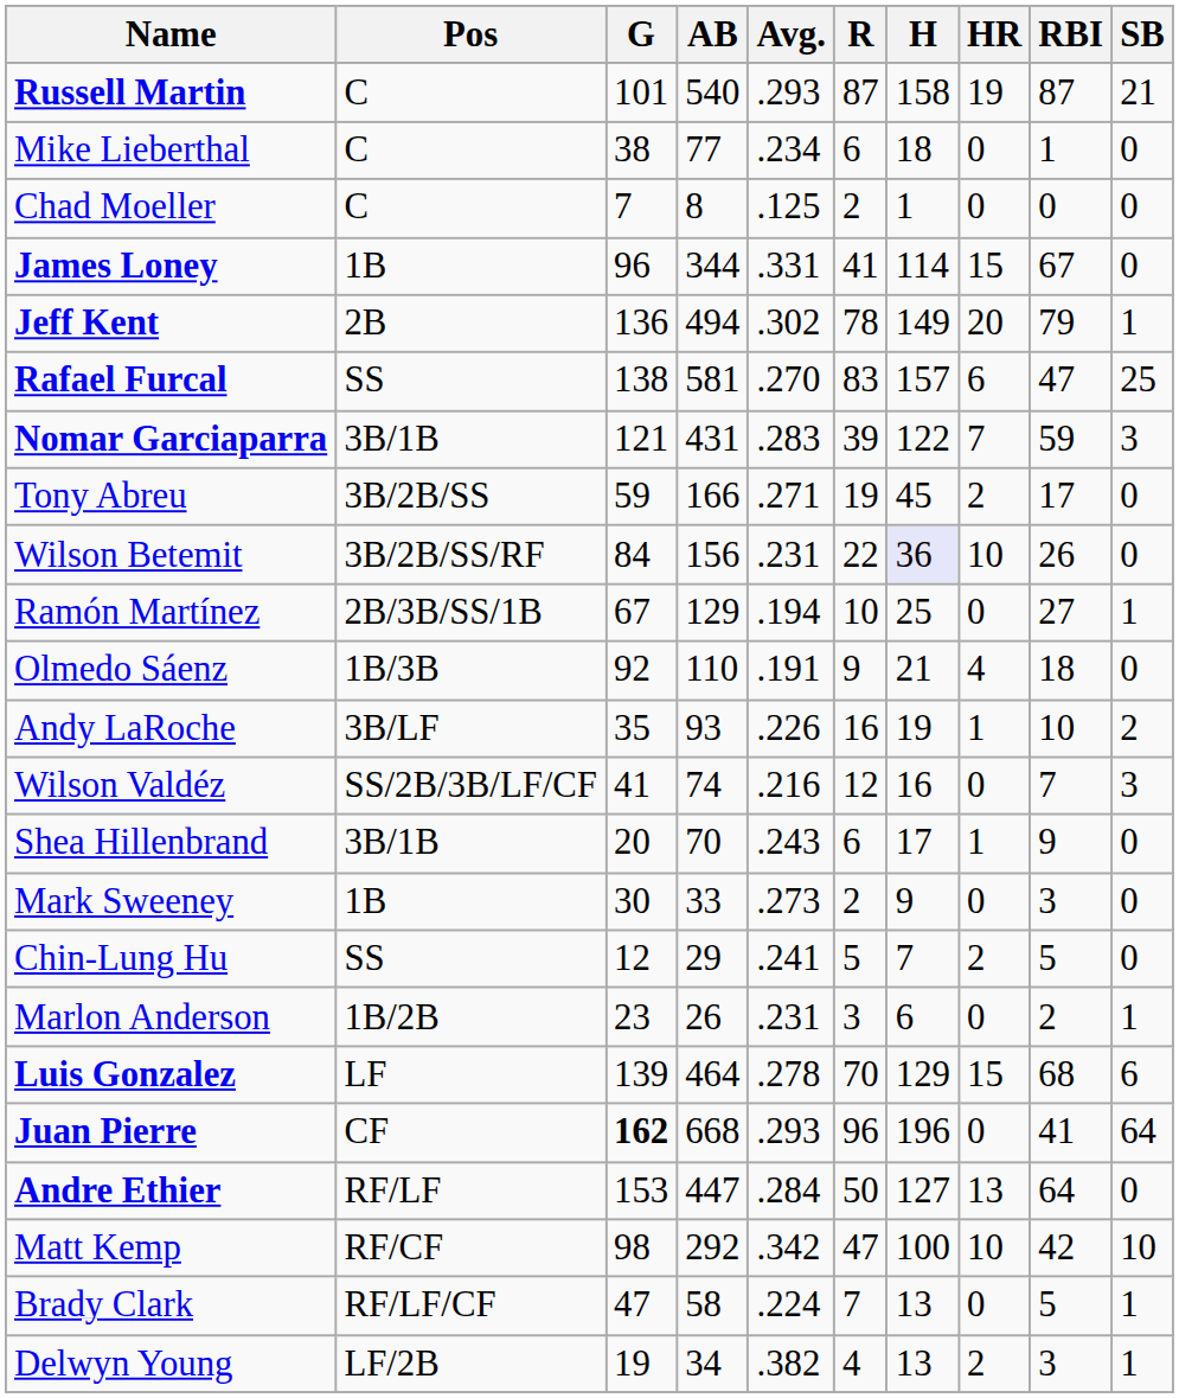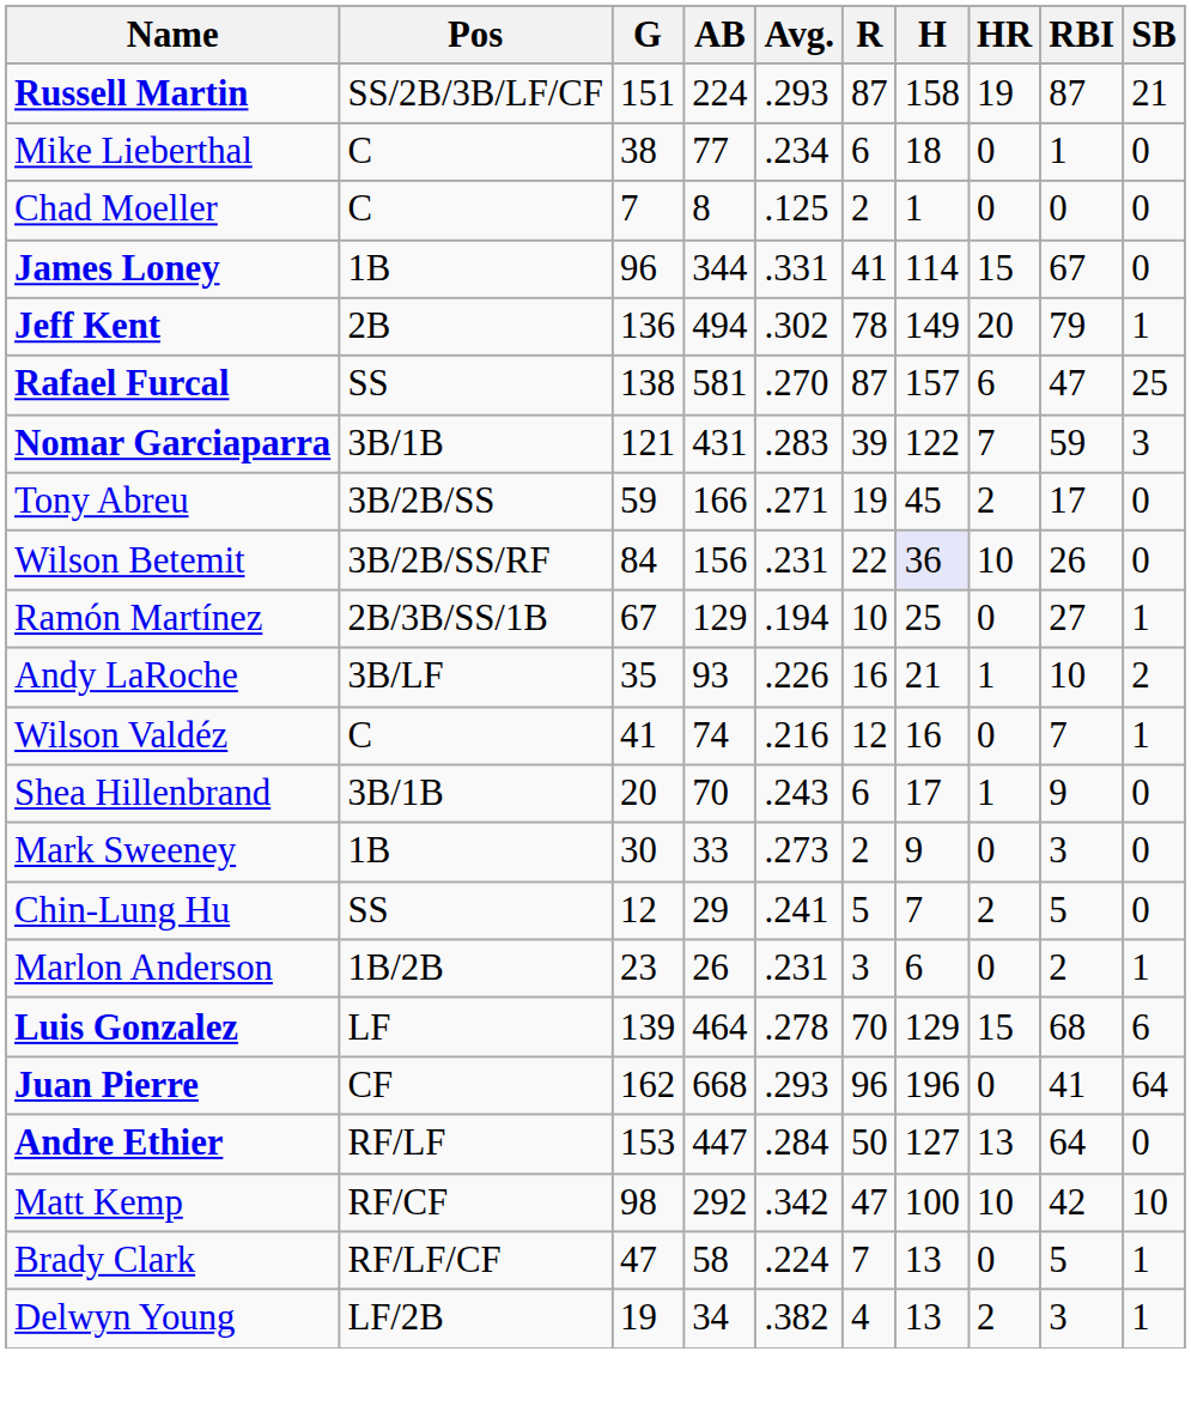Russell Martin | Pos: C -> SS/2B/3B/LF/CF
Russell Martin | G: 101 -> 151
Russell Martin | AB: 540 -> 224
Rafael Furcal | R: 83 -> 87
- row: Olmedo Sáenz | 1B/3B | 92 | 110 | .191 | 9 | 21 | 4 | 18 | 0
Andy LaRoche | H: 19 -> 21
Wilson Valdéz | Pos: SS/2B/3B/LF/CF -> C
Wilson Valdéz | SB: 3 -> 1
Juan Pierre | G: bold -> normal
